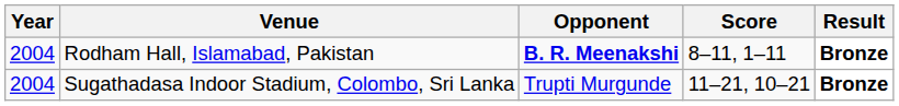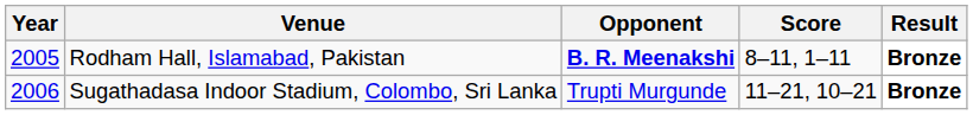Rodham Hall, Islamabad, Pakistan | Year: 2004 -> 2005
Sugathadasa Indoor Stadium, Colombo, Sri Lanka | Year: 2004 -> 2006
